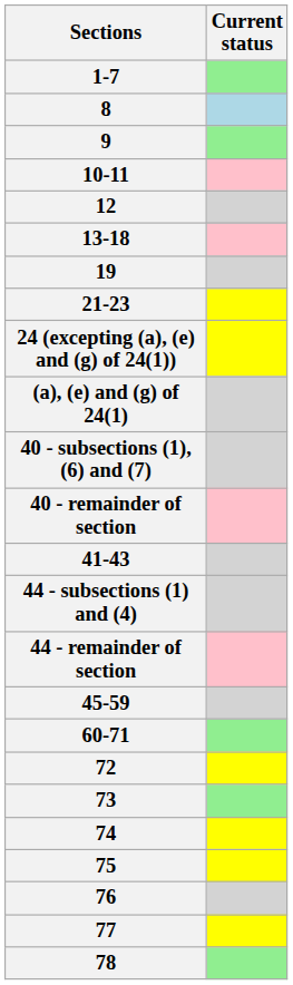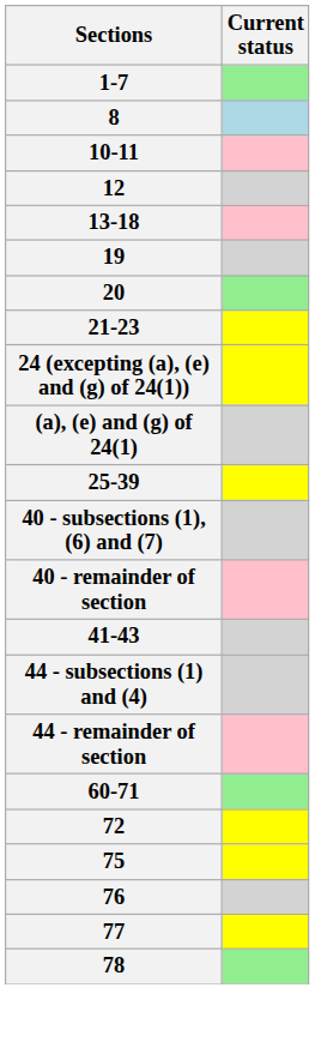- row: 9
+ row: 20
+ row: 25-39
- row: 45-59
- row: 73
- row: 74
